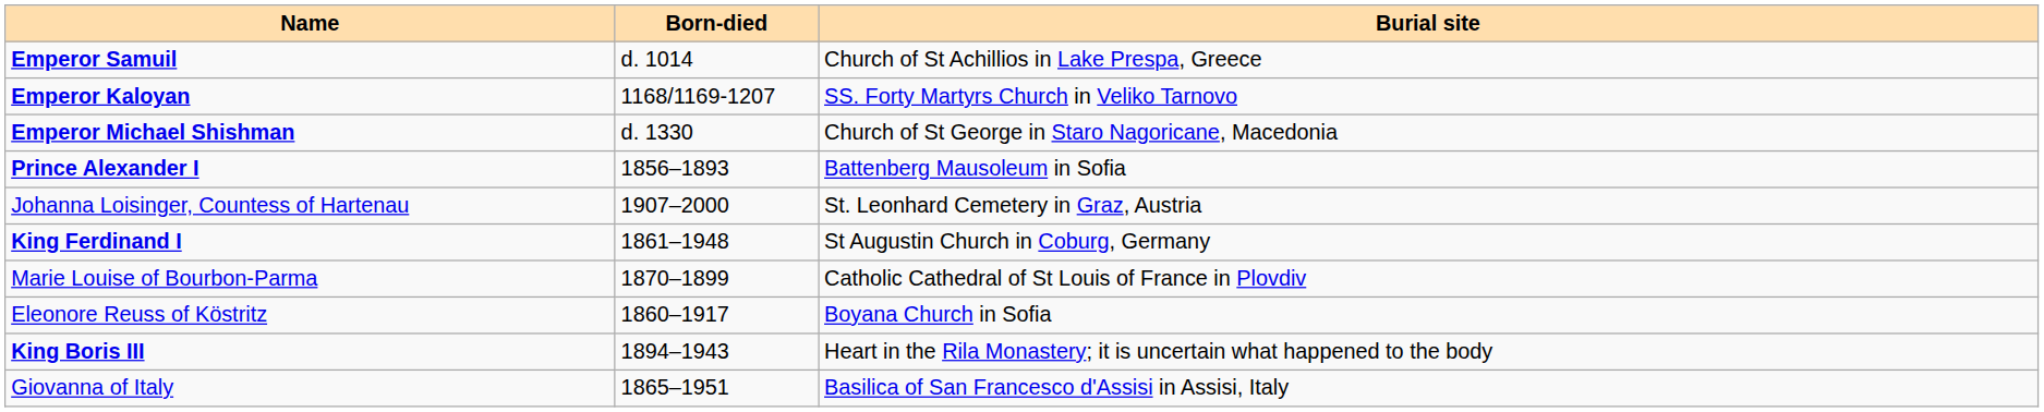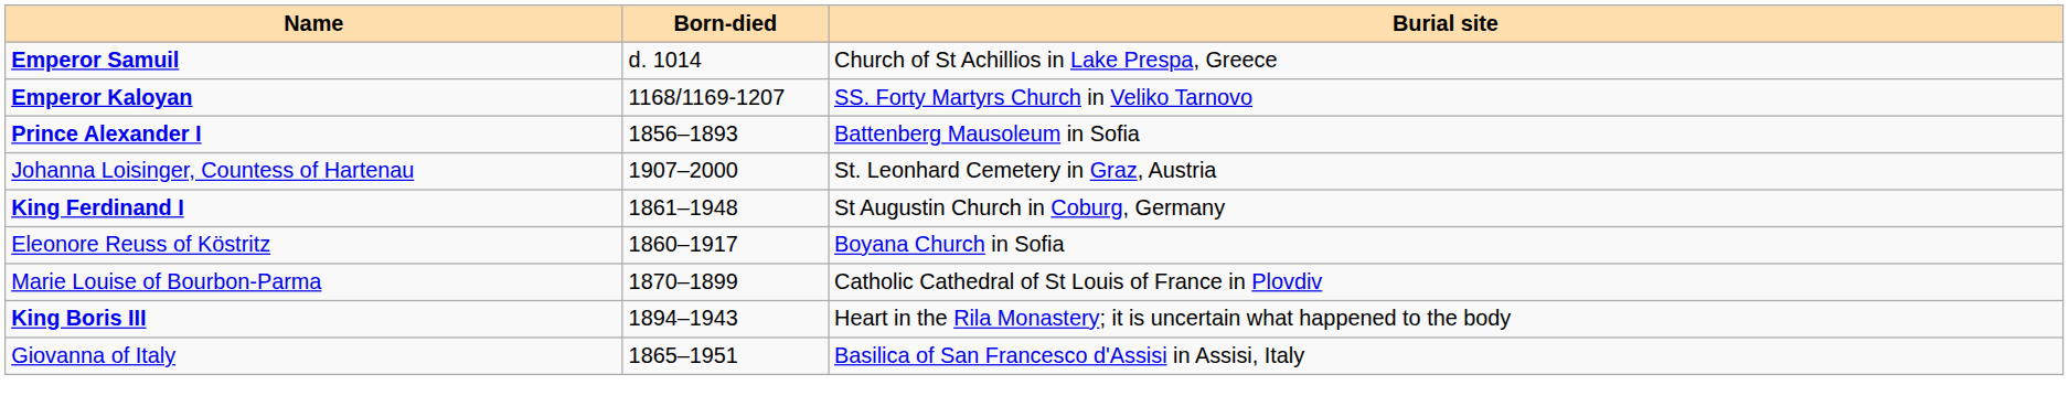- row: Emperor Michael Shishman | d. 1330 | Church of St George in Staro Nagoricane, Macedonia
rows swapped: Marie Louise of Bourbon-Parma <-> Eleonore Reuss of Köstritz
